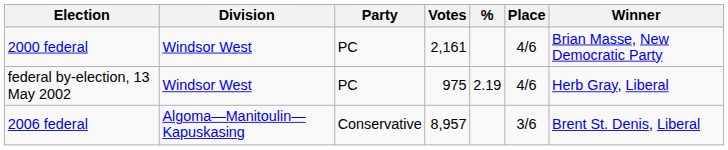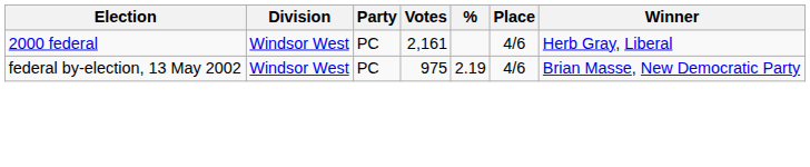2000 federal | Winner: Brian Masse, New Democratic Party -> Herb Gray, Liberal
federal by-election, 13 May 2002 | Winner: Herb Gray, Liberal -> Brian Masse, New Democratic Party
- row: 2006 federal | Algoma—Manitoulin—Kapuskasing | Conservative | 8,957 | 3/6 | Brent St. Denis, Liberal
